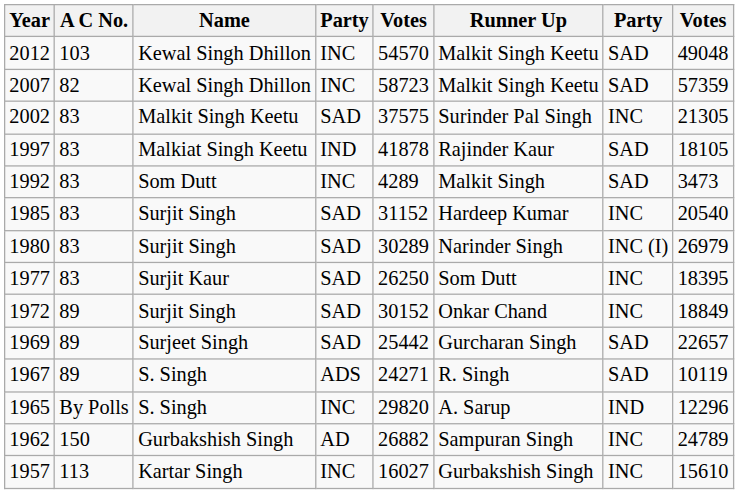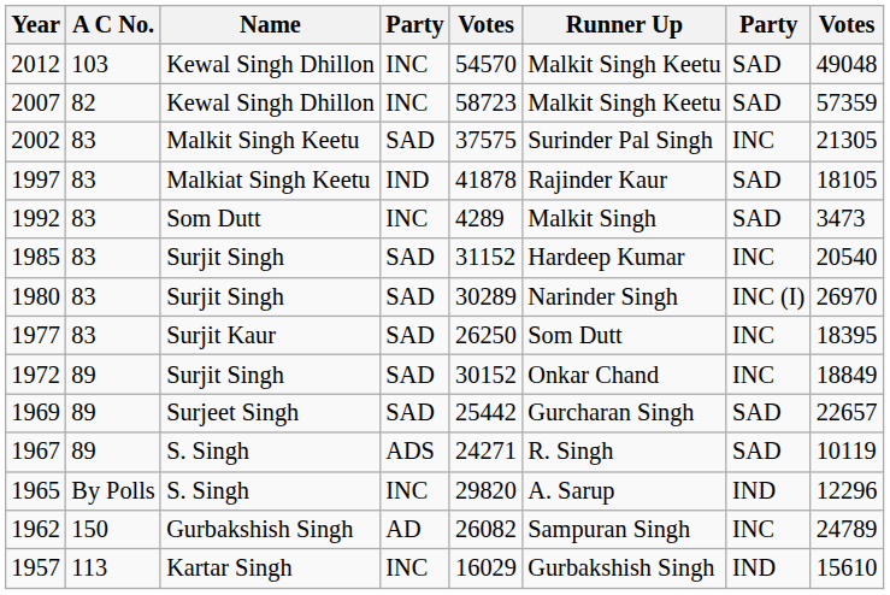1980 | column 8: 26979 -> 26970
1962 | column 5: 26882 -> 26082
1957 | column 5: 16027 -> 16029
1957 | column 7: INC -> IND
